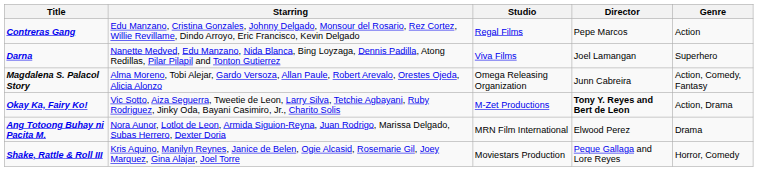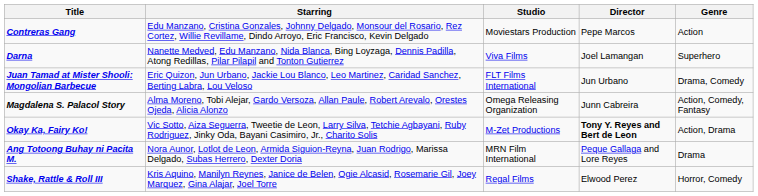Contreras Gang | Studio: Regal Films -> Moviestars Production
+ row: Juan Tamad at Mister Shooli: Mongolian Barbecue | Eric Quizon, Jun Urbano, Jackie Lou Blanco, Leo Martinez, Caridad Sanchez, Berting Labra, Lou Veloso | FLT Films International | Jun Urbano | Drama, Comedy
Ang Totoong Buhay ni Pacita M. | Director: Elwood Perez -> Peque Gallaga and Lore Reyes
Shake, Rattle & Roll III | Studio: Moviestars Production -> Regal Films
Shake, Rattle & Roll III | Director: Peque Gallaga and Lore Reyes -> Elwood Perez
